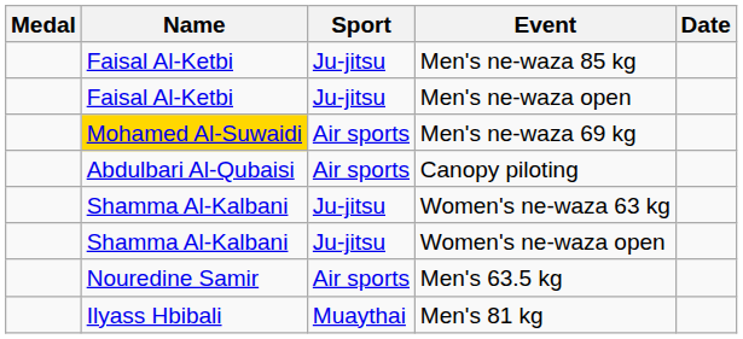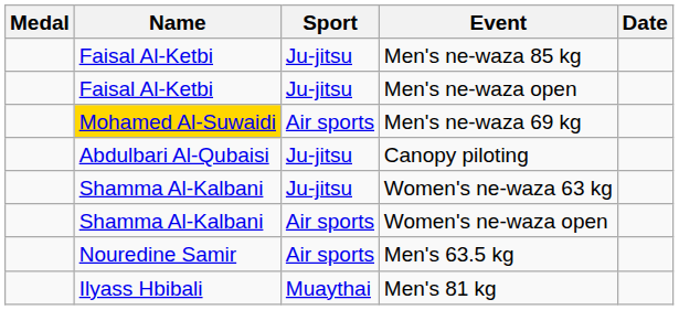Canopy piloting | Sport: Air sports -> Ju-jitsu
Women's ne-waza open | Sport: Ju-jitsu -> Air sports
